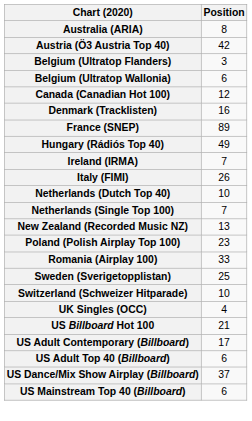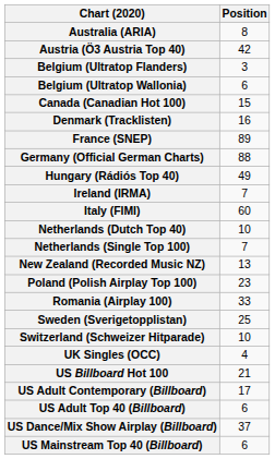Canada (Canadian Hot 100) | Position: 12 -> 15
+ row: Germany (Official German Charts) | 88
Italy (FIMI) | Position: 26 -> 60
